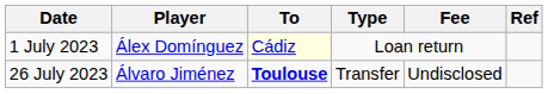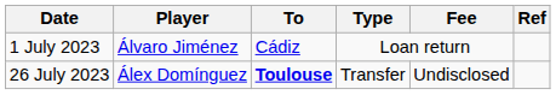1 July 2023 | Player: Álex Domínguez -> Álvaro Jiménez
1 July 2023 | To: lightyellow background -> no background
26 July 2023 | Player: Álvaro Jiménez -> Álex Domínguez
